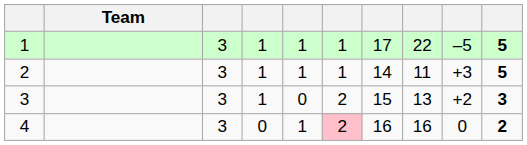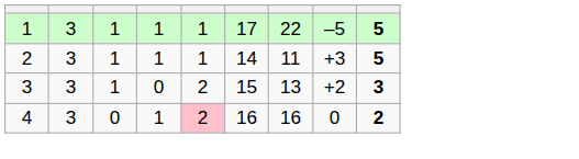- column: Team
